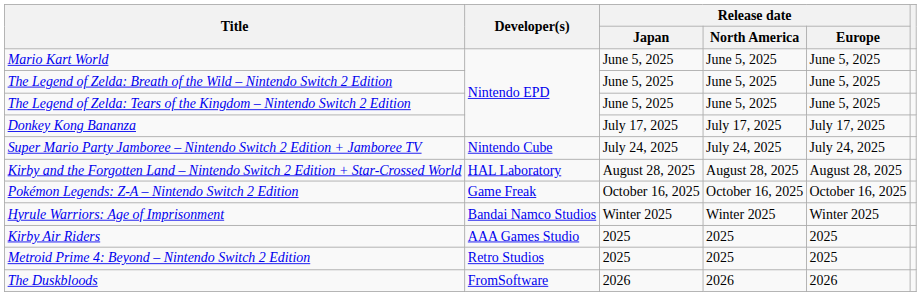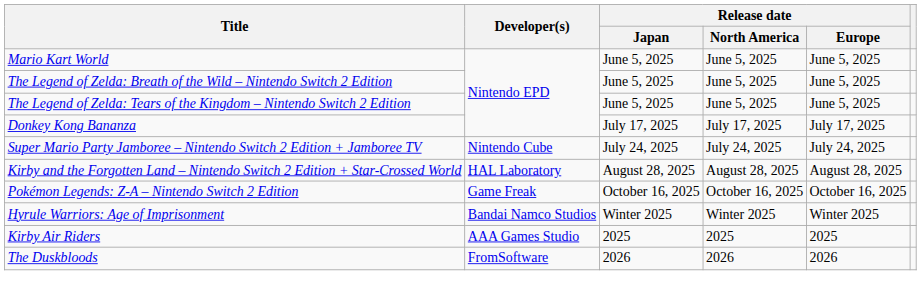- row: Metroid Prime 4: Beyond – Nintendo Switch 2 Edition | Retro Studios | 2025 | 2025 | 2025
